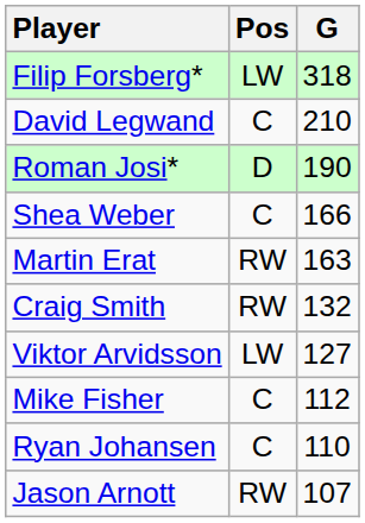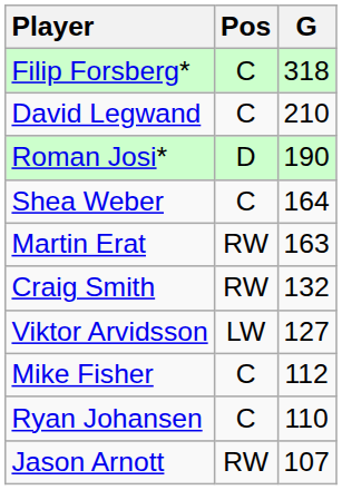Filip Forsberg* | Pos: LW -> C
Shea Weber | G: 166 -> 164
